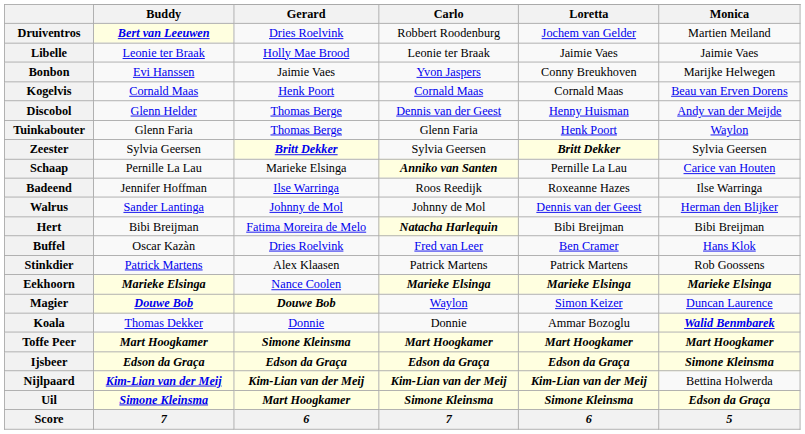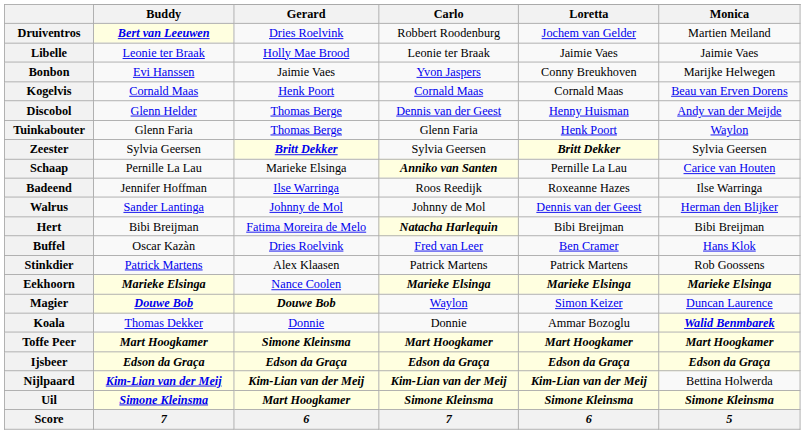Ijsbeer | Monica: Simone Kleinsma -> Edson da Graça
Uil | Monica: Edson da Graça -> Simone Kleinsma
